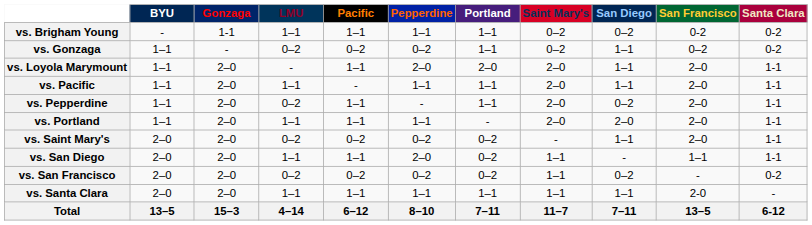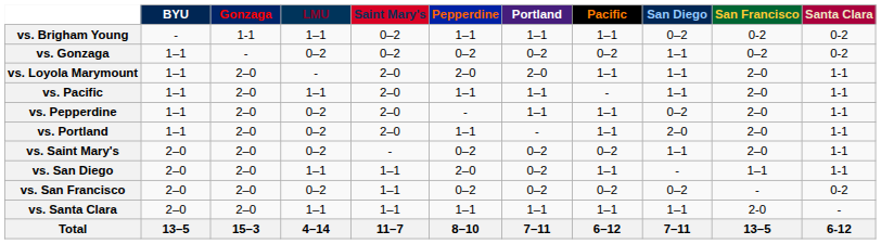columns swapped: Pacific <-> Saint Mary's
vs. Gonzaga | Portland: 1–1 -> 0–2
vs. Portland | LMU: 1–1 -> 0–2
